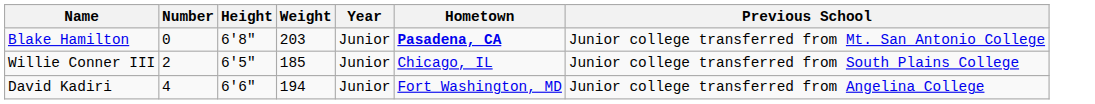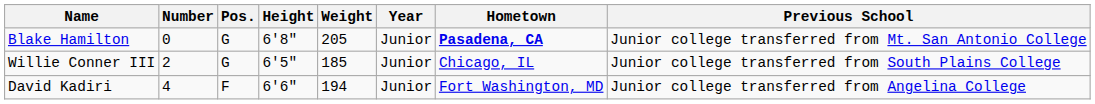+ column: Pos. | G | G | F
Blake Hamilton | Weight: 203 -> 205
